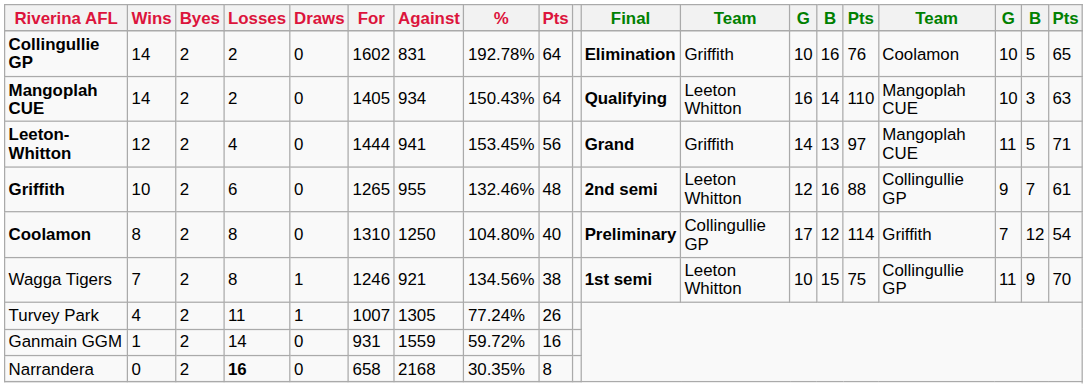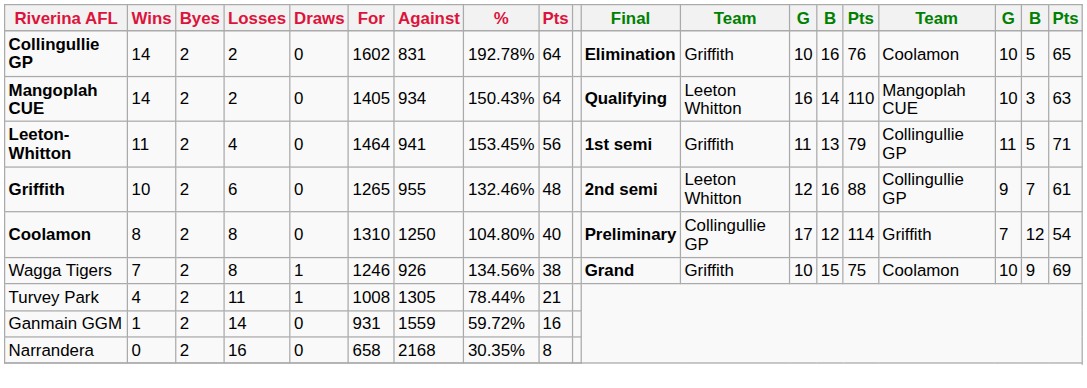Leeton-Whitton | Wins: 12 -> 11
Leeton-Whitton | For: 1444 -> 1464
Leeton-Whitton | Final: Grand -> 1st semi
Leeton-Whitton | column 13: 14 -> 11
Leeton-Whitton | column 15: 97 -> 79
Leeton-Whitton | column 16: Mangoplah CUE -> Collingullie GP
Wagga Tigers | Against: 921 -> 926
Wagga Tigers | Final: 1st semi -> Grand
Wagga Tigers | column 12: Leeton Whitton -> Griffith
Wagga Tigers | column 16: Collingullie GP -> Coolamon
Wagga Tigers | column 17: 11 -> 10
Wagga Tigers | column 19: 70 -> 69
Turvey Park | For: 1007 -> 1008
Turvey Park | %: 77.24% -> 78.44%
Turvey Park | column 9: 26 -> 21
Narrandera | Losses: bold -> normal
